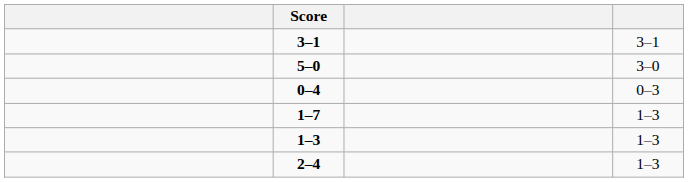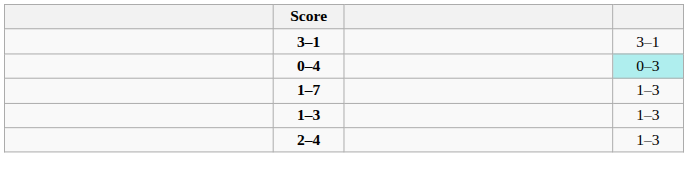- row: 5–0 | 3–0
0–4 | column 4: no background -> paleturquoise background
